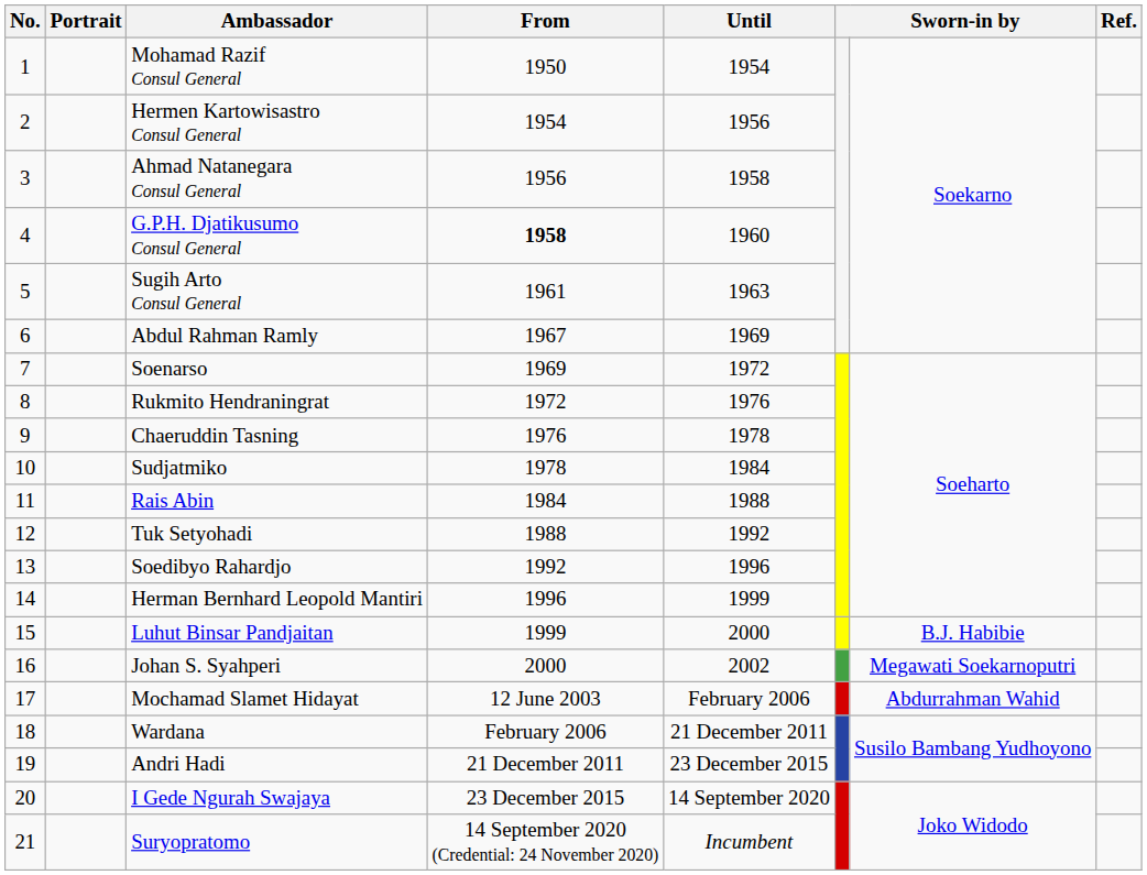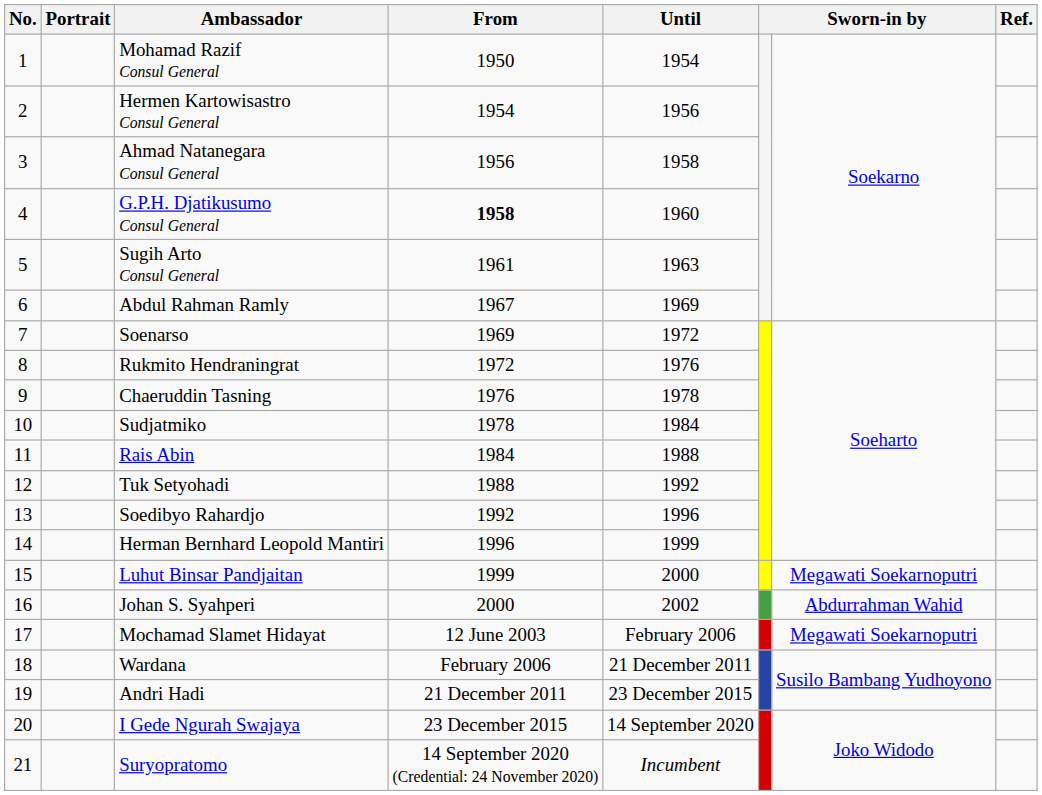Luhut Binsar Pandjaitan | column 7: B.J. Habibie -> Megawati Soekarnoputri
Johan S. Syahperi | column 7: Megawati Soekarnoputri -> Abdurrahman Wahid
Mochamad Slamet Hidayat | column 7: Abdurrahman Wahid -> Megawati Soekarnoputri
